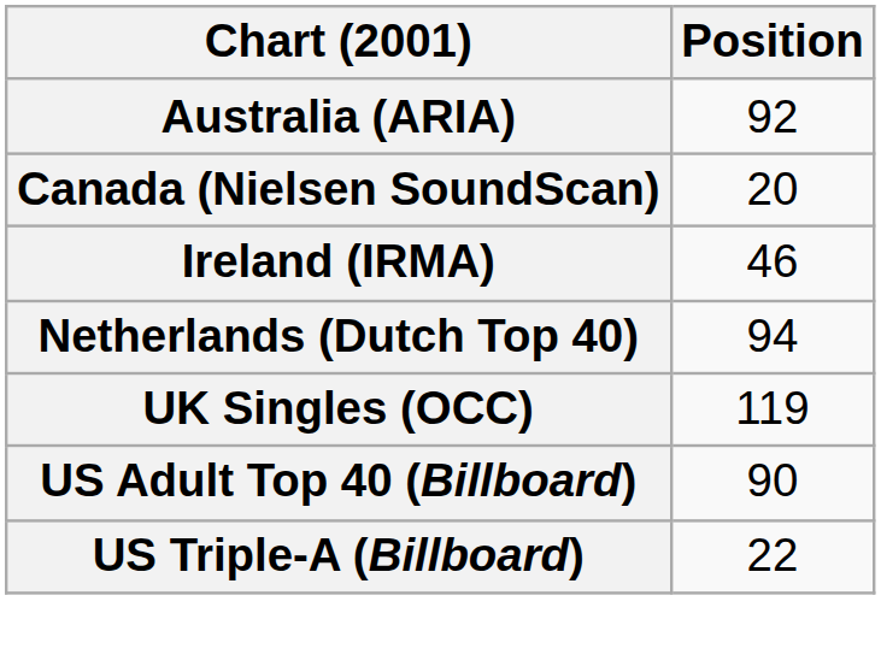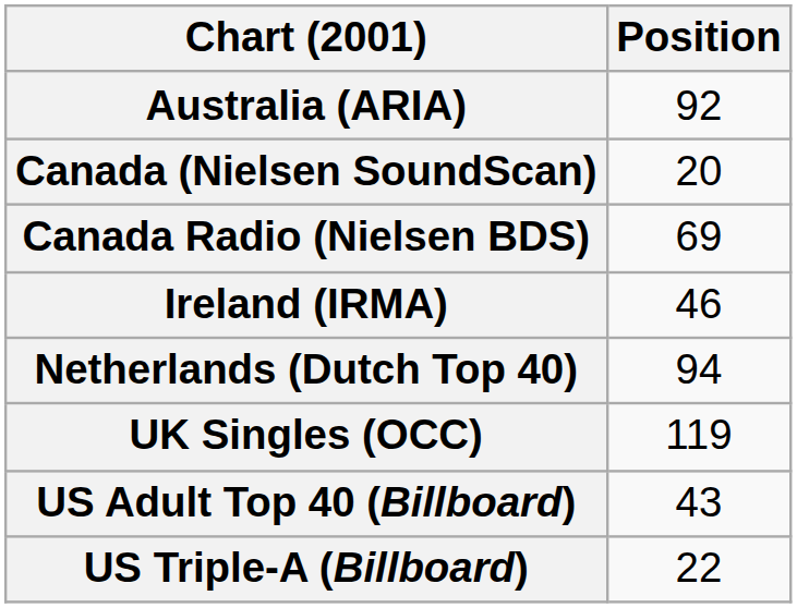+ row: Canada Radio (Nielsen BDS) | 69
US Adult Top 40 (Billboard) | Position: 90 -> 43
